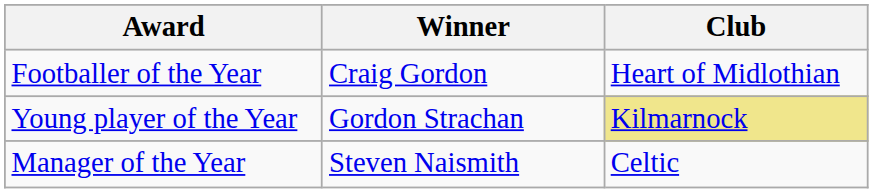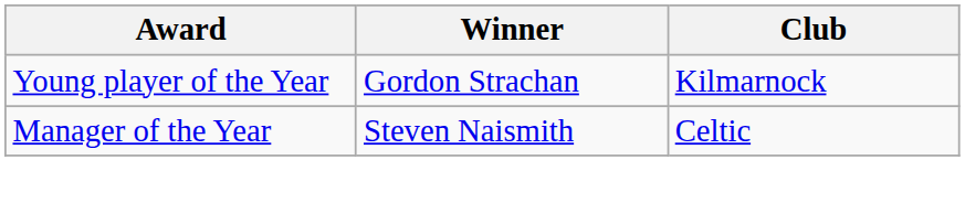- row: Footballer of the Year | Craig Gordon | Heart of Midlothian
Young player of the Year | Club: khaki background -> no background
